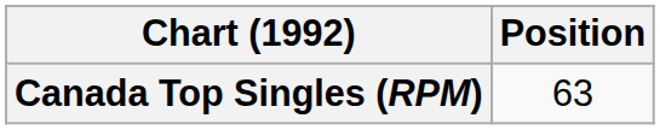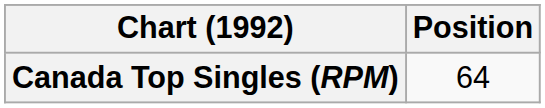Canada Top Singles (RPM) | Position: 63 -> 64
